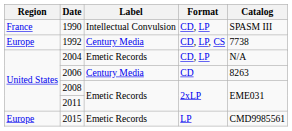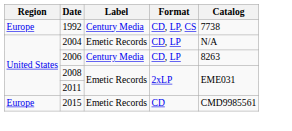- row: France | 1990 | Intellectual Convulsion | CD, LP | SPASM III
2006 | Format: CD -> CD, LP
2015 | Format: LP -> CD
